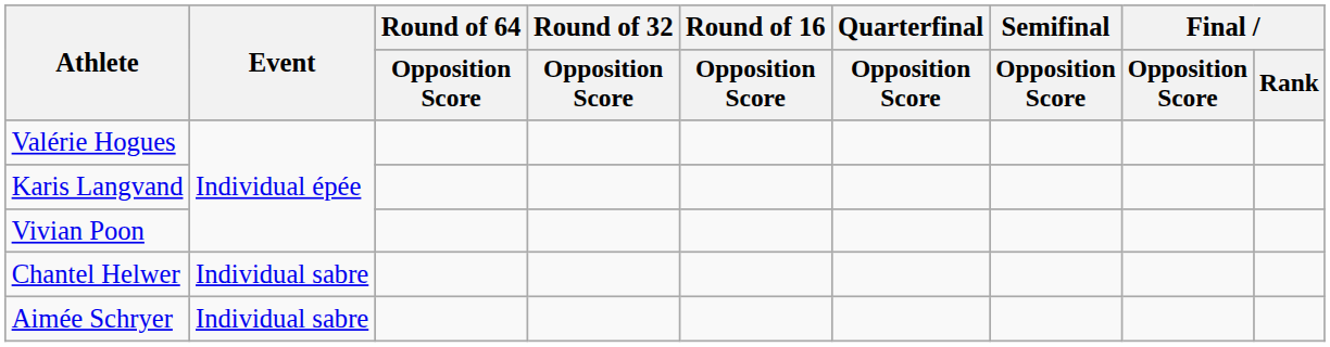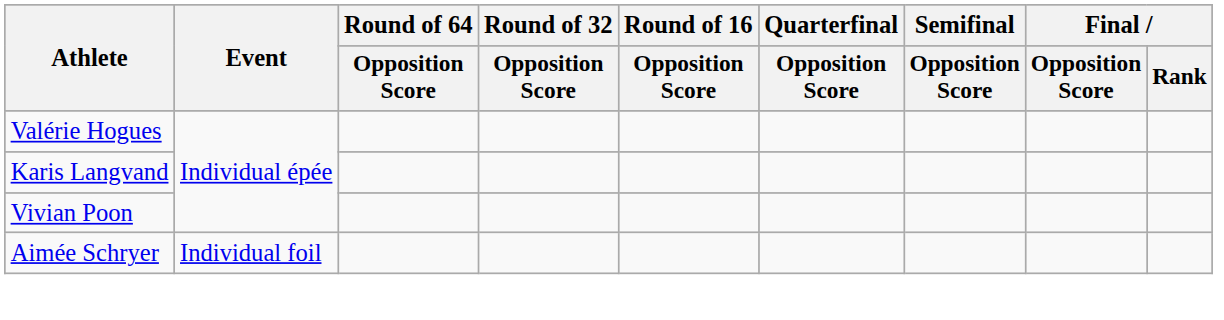- row: Chantel Helwer | Individual sabre
Aimée Schryer | Event: Individual sabre -> Individual foil
